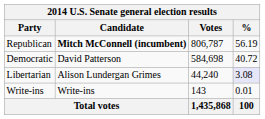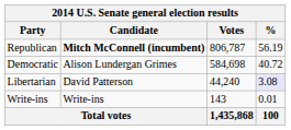Democratic | Candidate: David Patterson -> Alison Lundergan Grimes
Libertarian | Candidate: Alison Lundergan Grimes -> David Patterson
